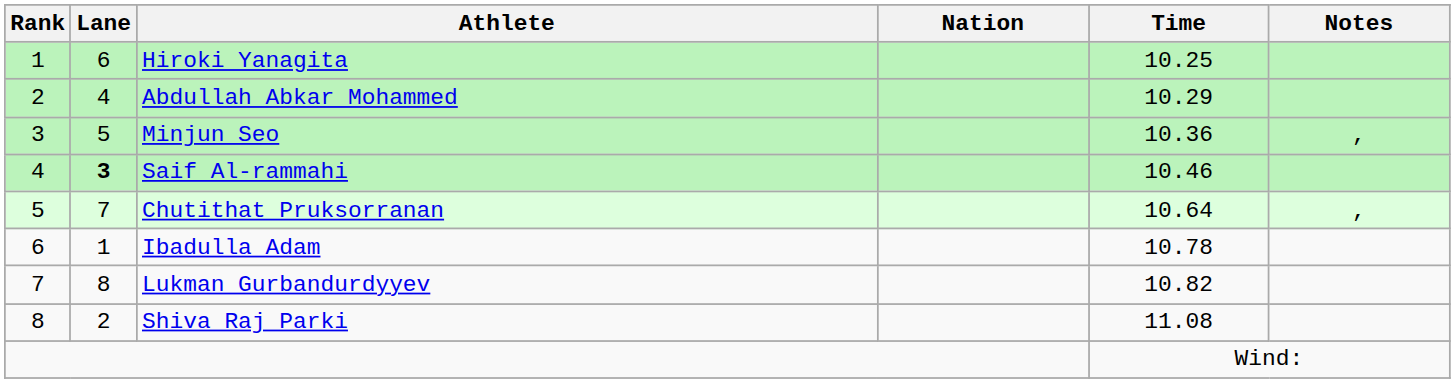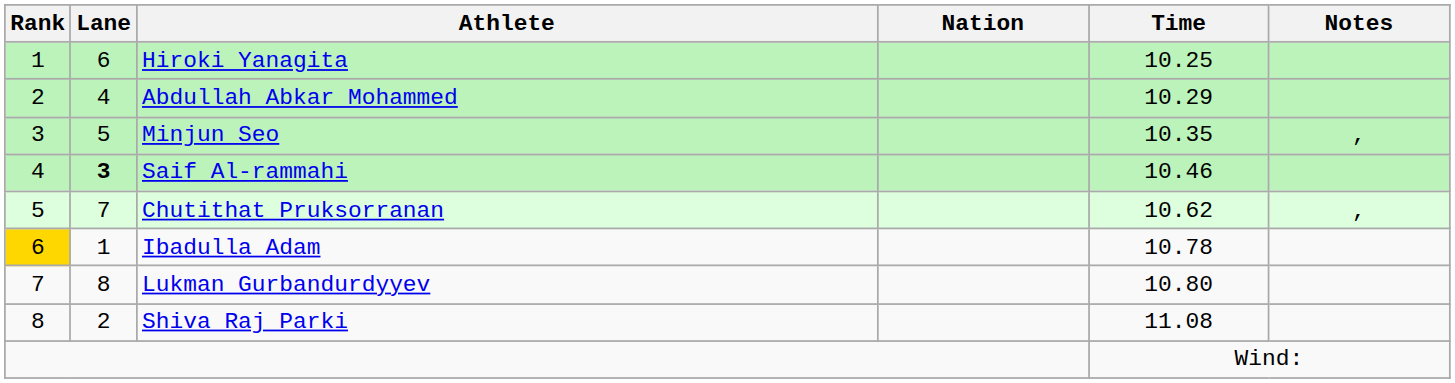Minjun Seo | Time: 10.36 -> 10.35
Chutithat Pruksorranan | Time: 10.64 -> 10.62
Ibadulla Adam | Rank: no background -> gold background
Lukman Gurbandurdyyev | Time: 10.82 -> 10.80
